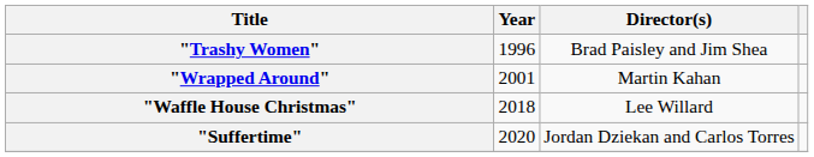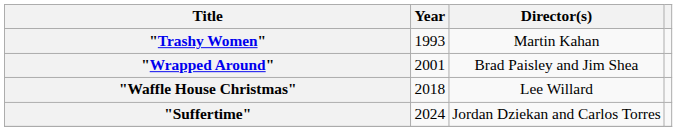"Trashy Women" | Year: 1996 -> 1993
"Trashy Women" | Director(s): Brad Paisley and Jim Shea -> Martin Kahan
"Wrapped Around" | Director(s): Martin Kahan -> Brad Paisley and Jim Shea
"Suffertime" | Year: 2020 -> 2024
